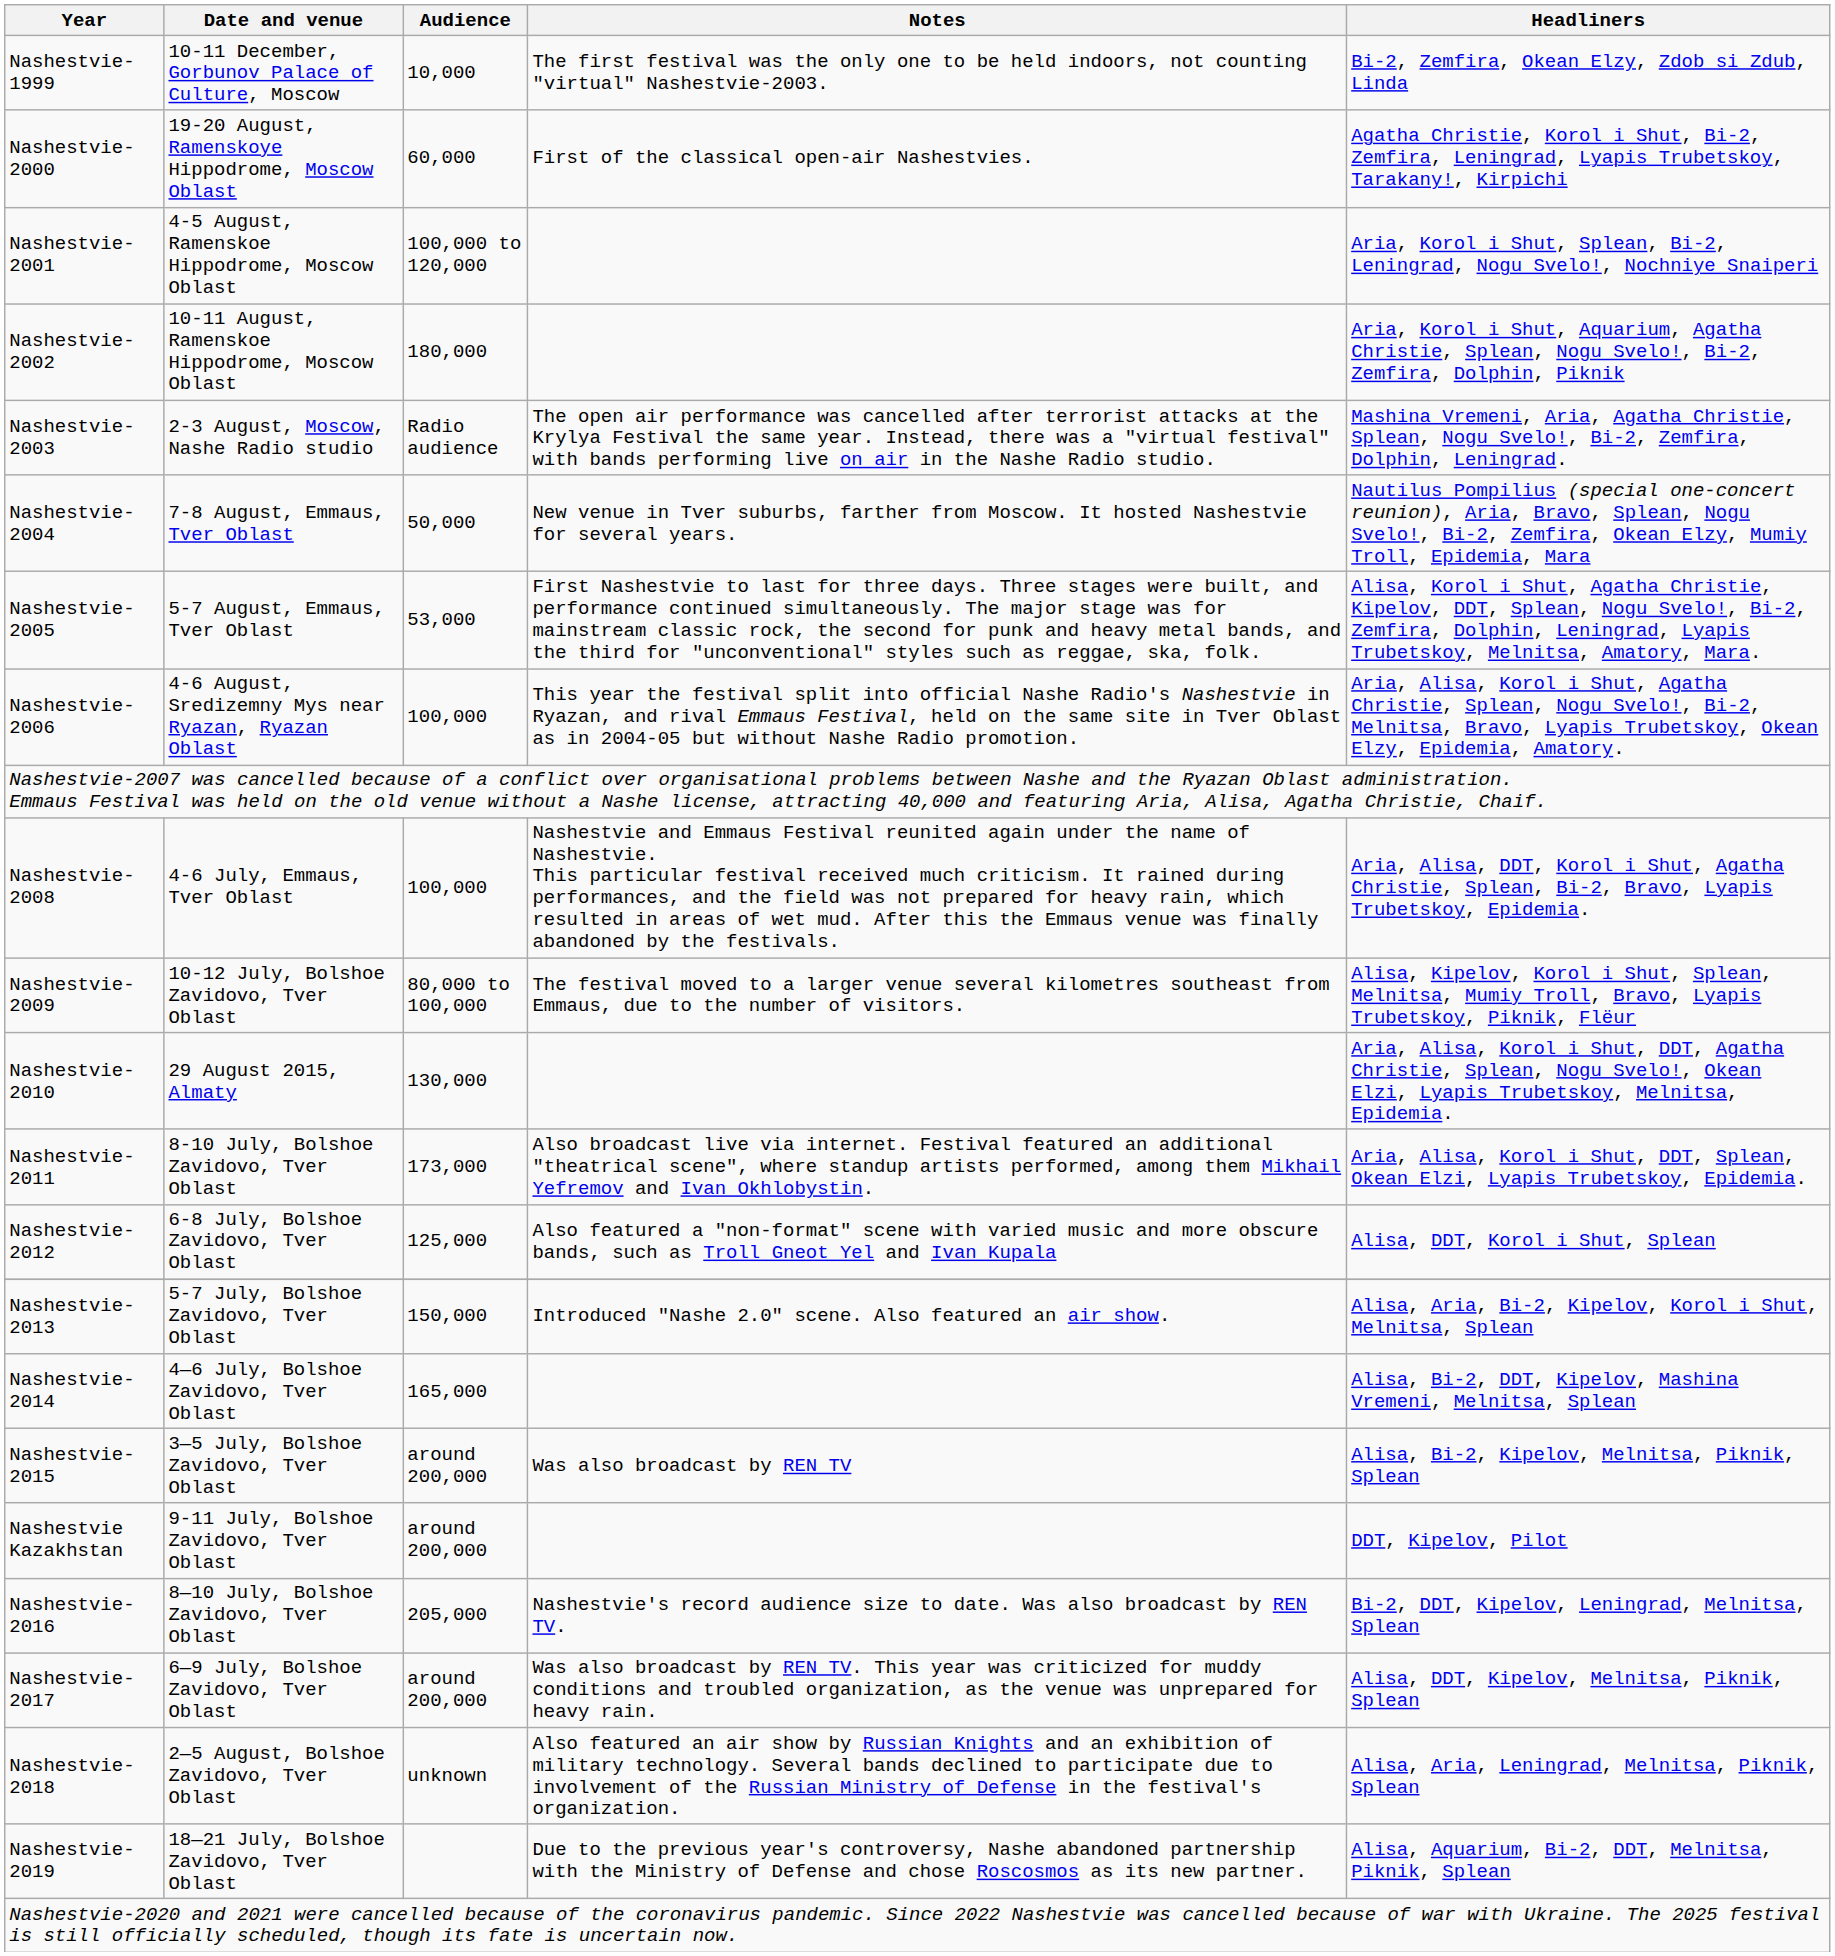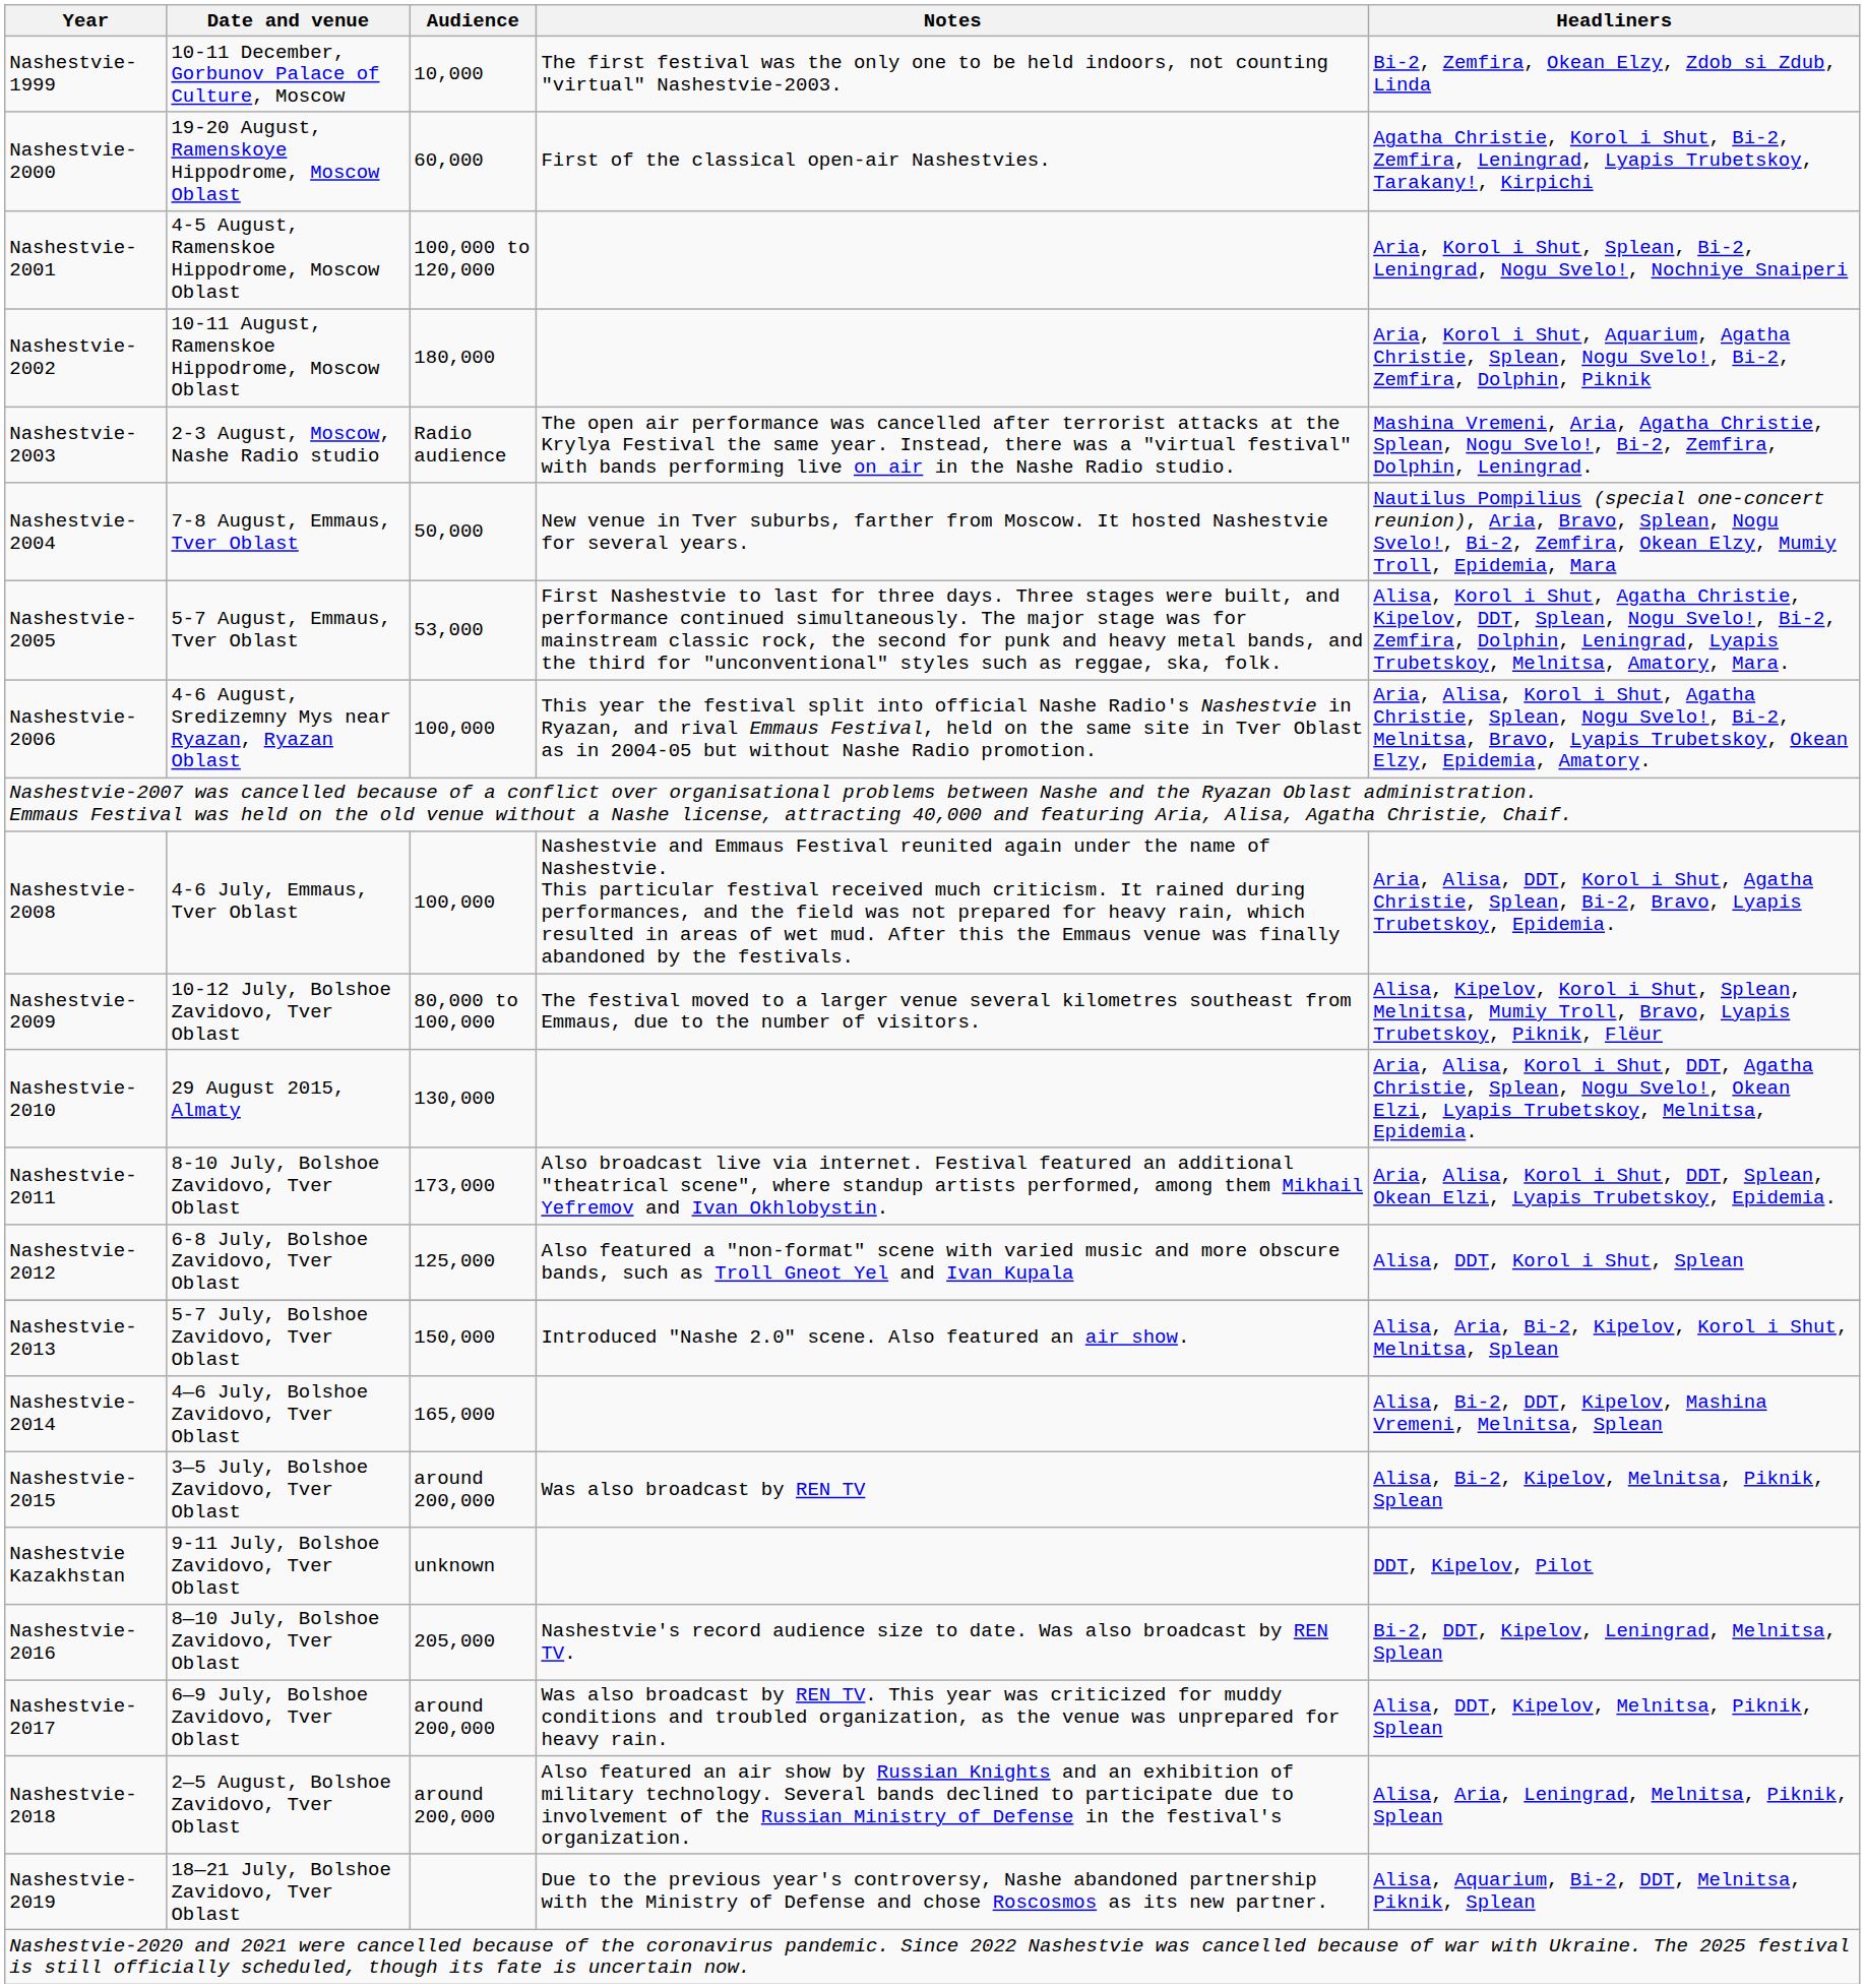Nashestvie Kazakhstan | Audience: around 200,000 -> unknown
Nashestvie-2018 | Audience: unknown -> around 200,000
